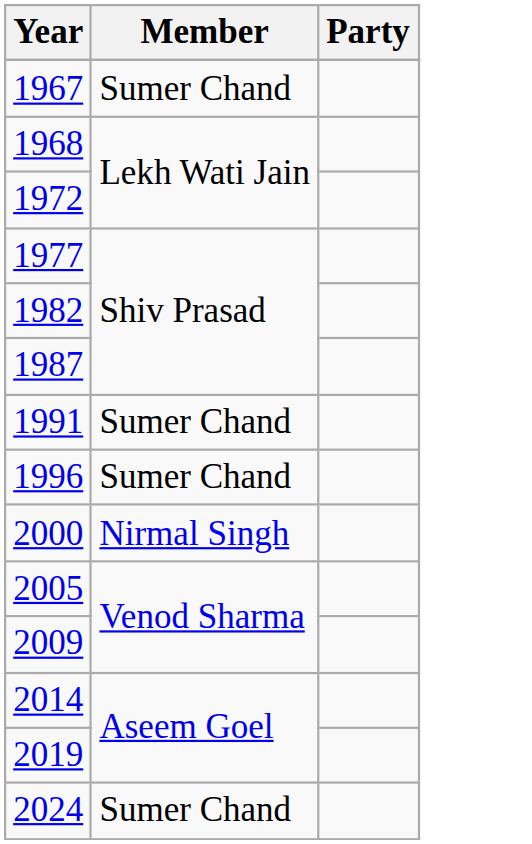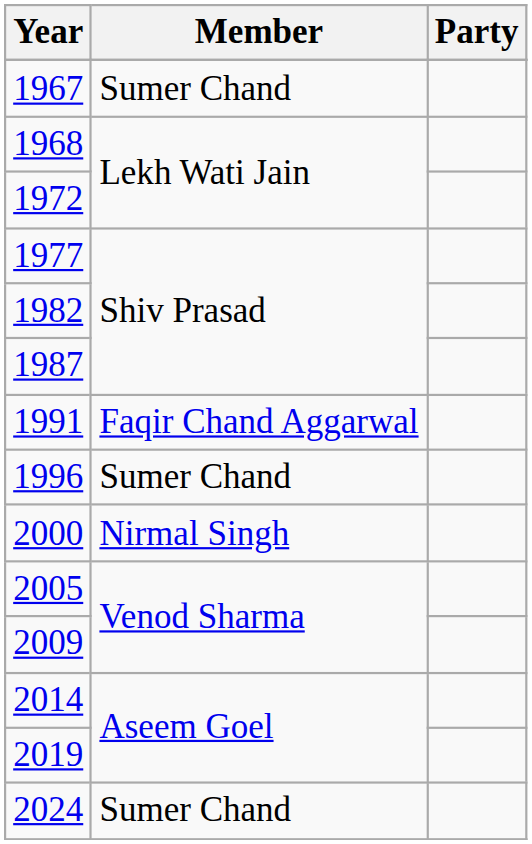1991 | Member: Sumer Chand -> Faqir Chand Aggarwal
